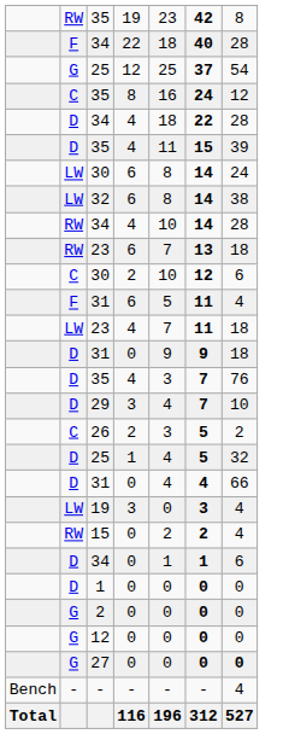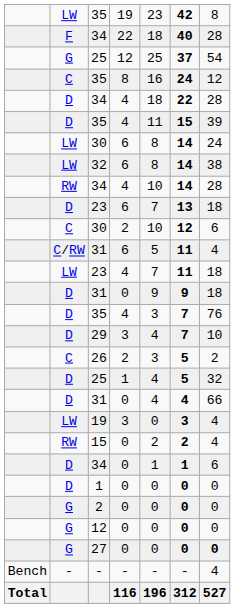35 / 19 | column 2: RW -> LW
23 / 6 | column 2: RW -> D
31 / 6 | column 2: F -> C/RW
